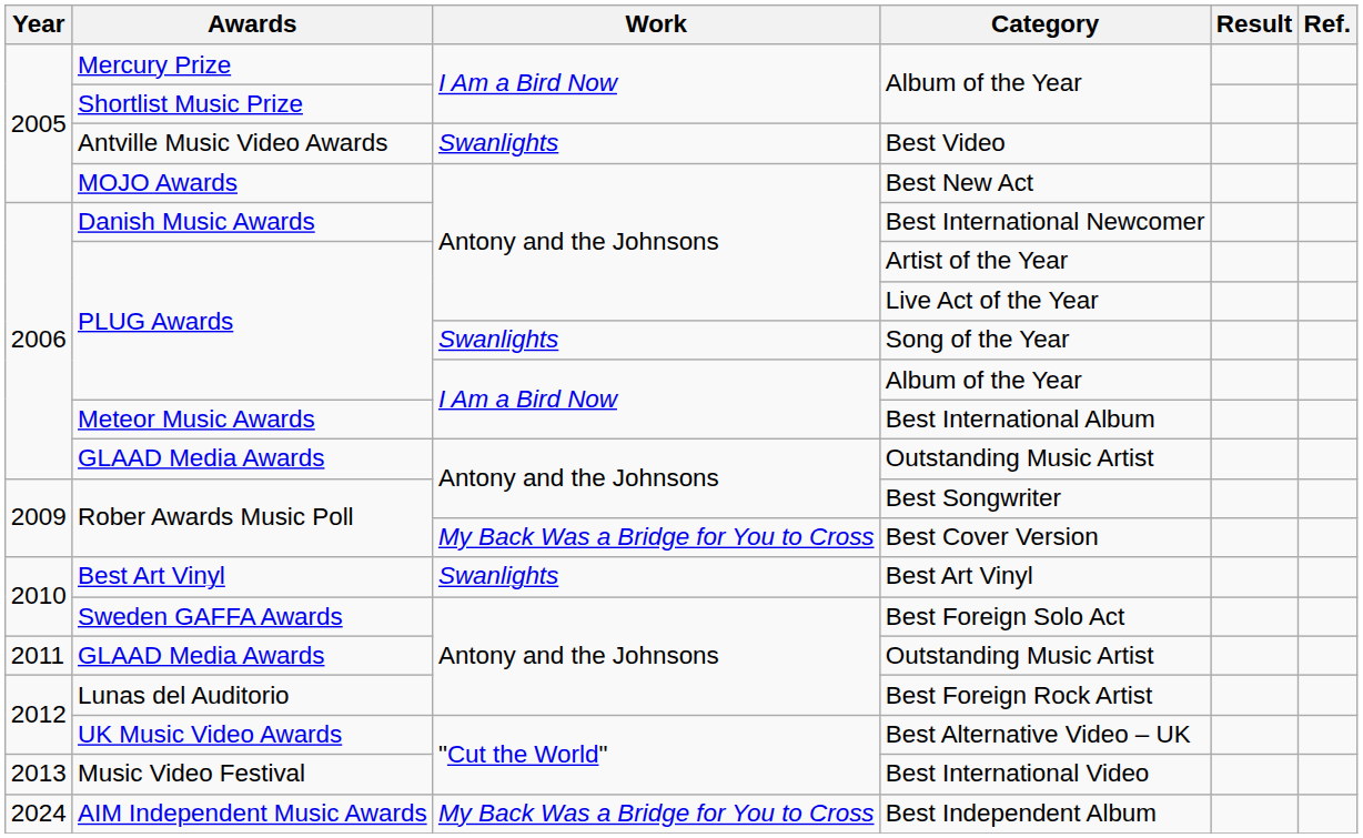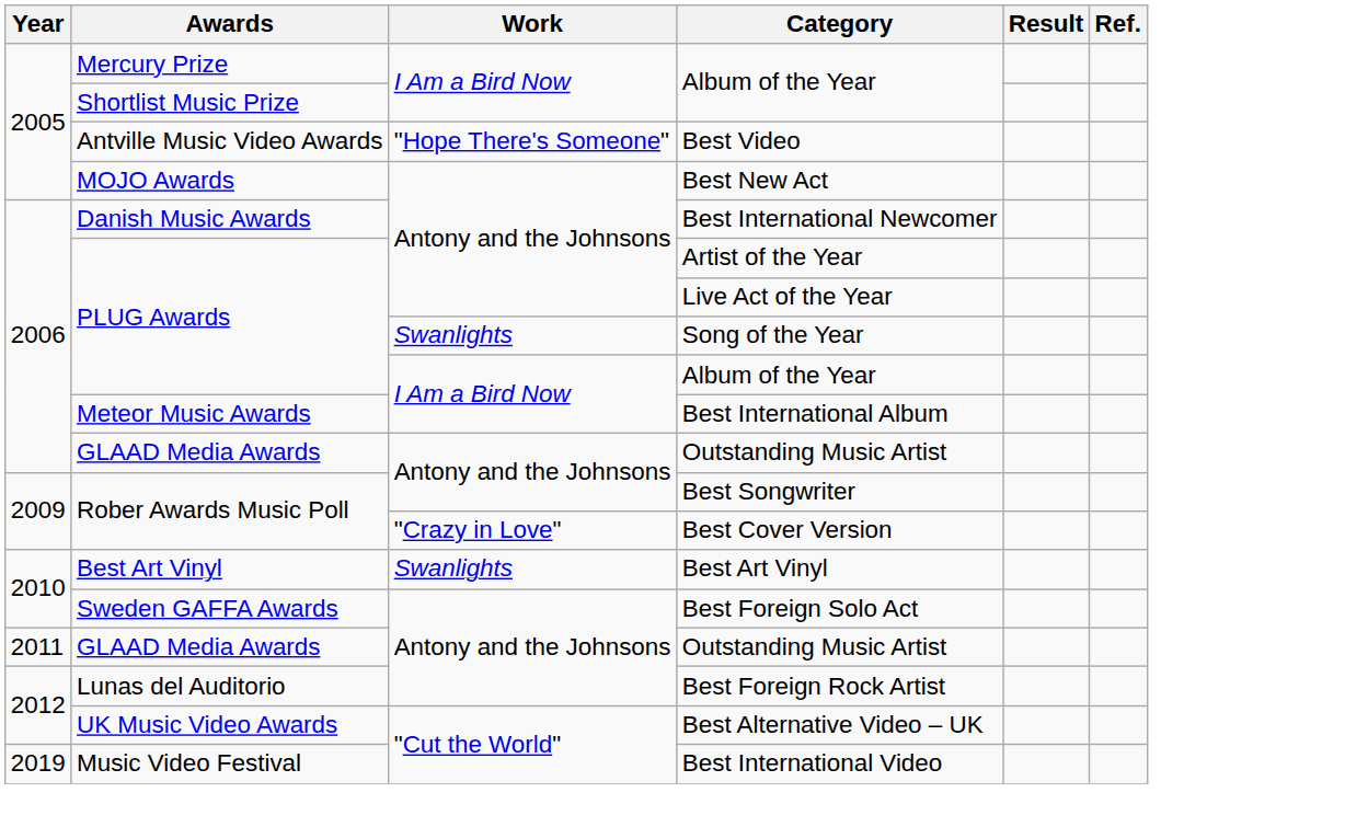Best Video | Work: Swanlights -> "Hope There's Someone"
Best Cover Version | Work: My Back Was a Bridge for You to Cross -> "Crazy in Love"
Best International Video | Year: 2013 -> 2019
- row: 2024 | AIM Independent Music Awards | My Back Was a Bridge for You to Cross | Best Independent Album
